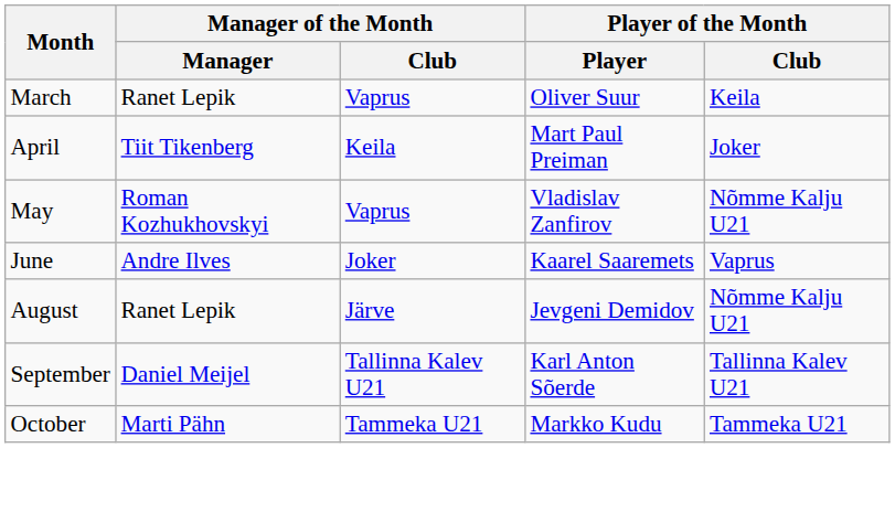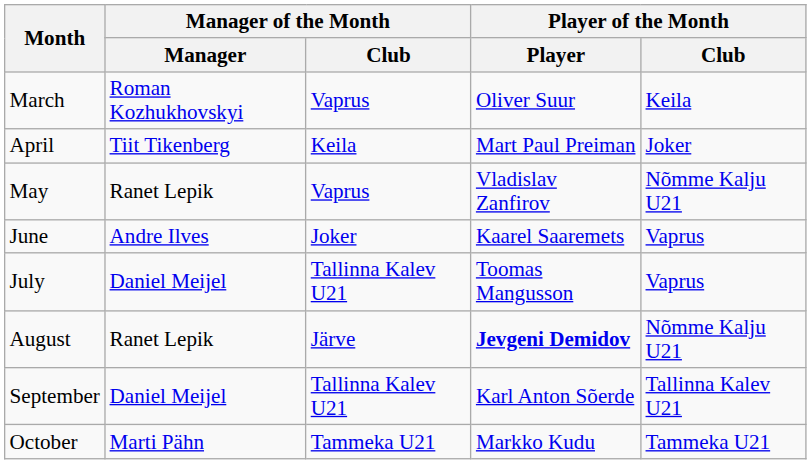March | Manager of the Month / Manager: Ranet Lepik -> Roman Kozhukhovskyi
May | Manager of the Month / Manager: Roman Kozhukhovskyi -> Ranet Lepik
+ row: July | Daniel Meijel | Tallinna Kalev U21 | Toomas Mangusson | Vaprus
August | Player of the Month / Player: normal -> bold
